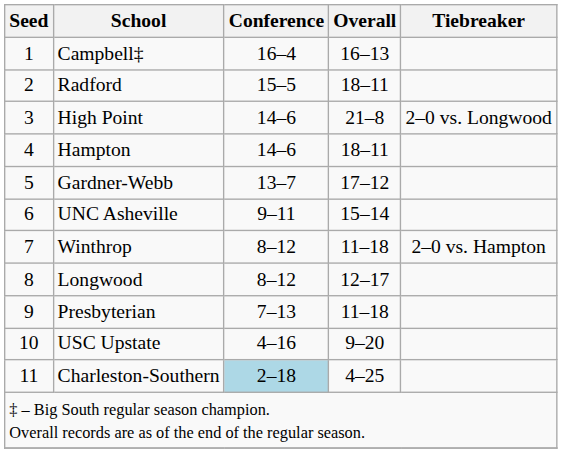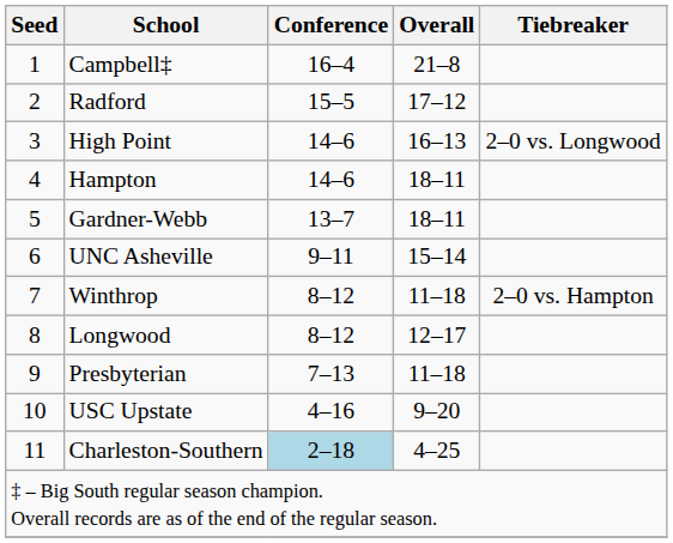Campbell‡ | Overall: 16–13 -> 21–8
Radford | Overall: 18–11 -> 17–12
High Point | Overall: 21–8 -> 16–13
Gardner-Webb | Overall: 17–12 -> 18–11
